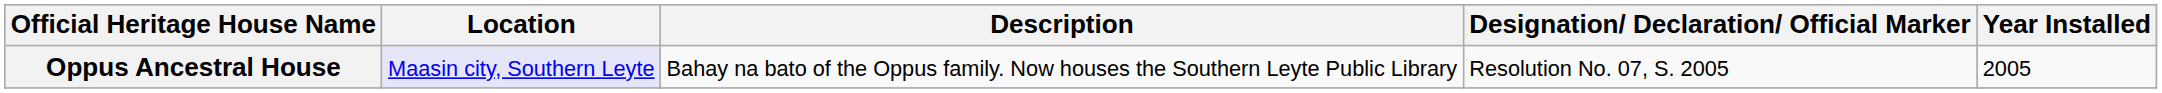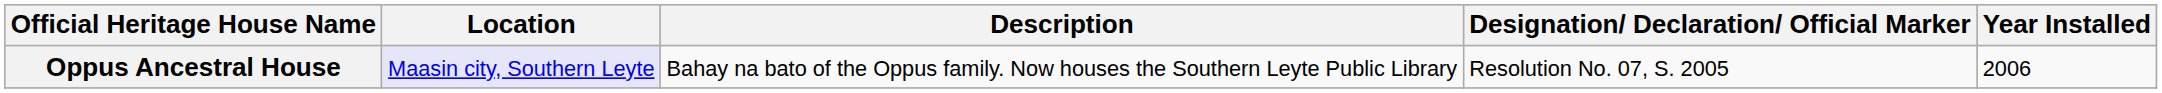Oppus Ancestral House | Year Installed: 2005 -> 2006
